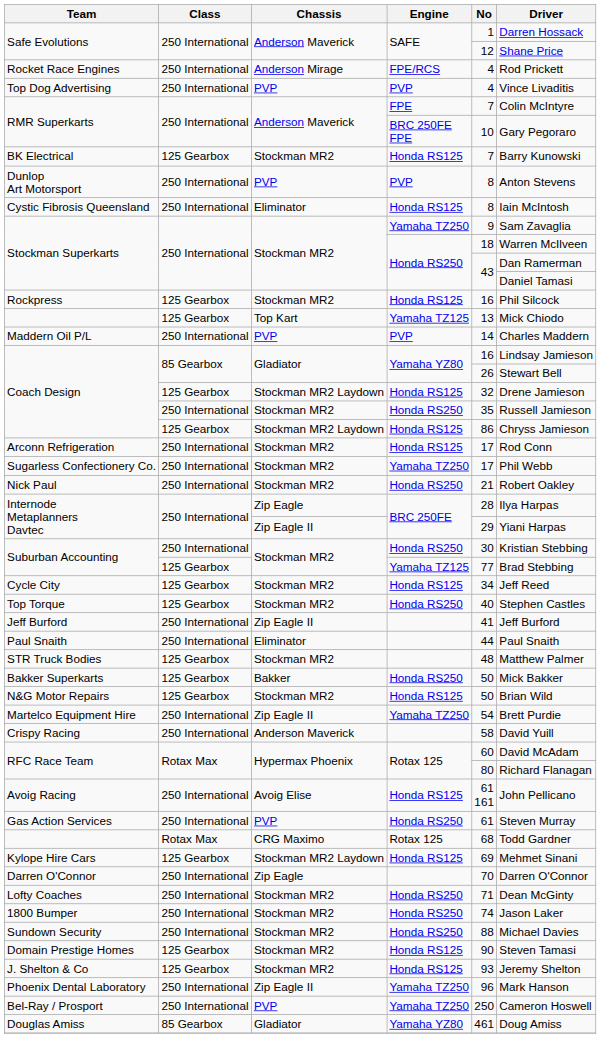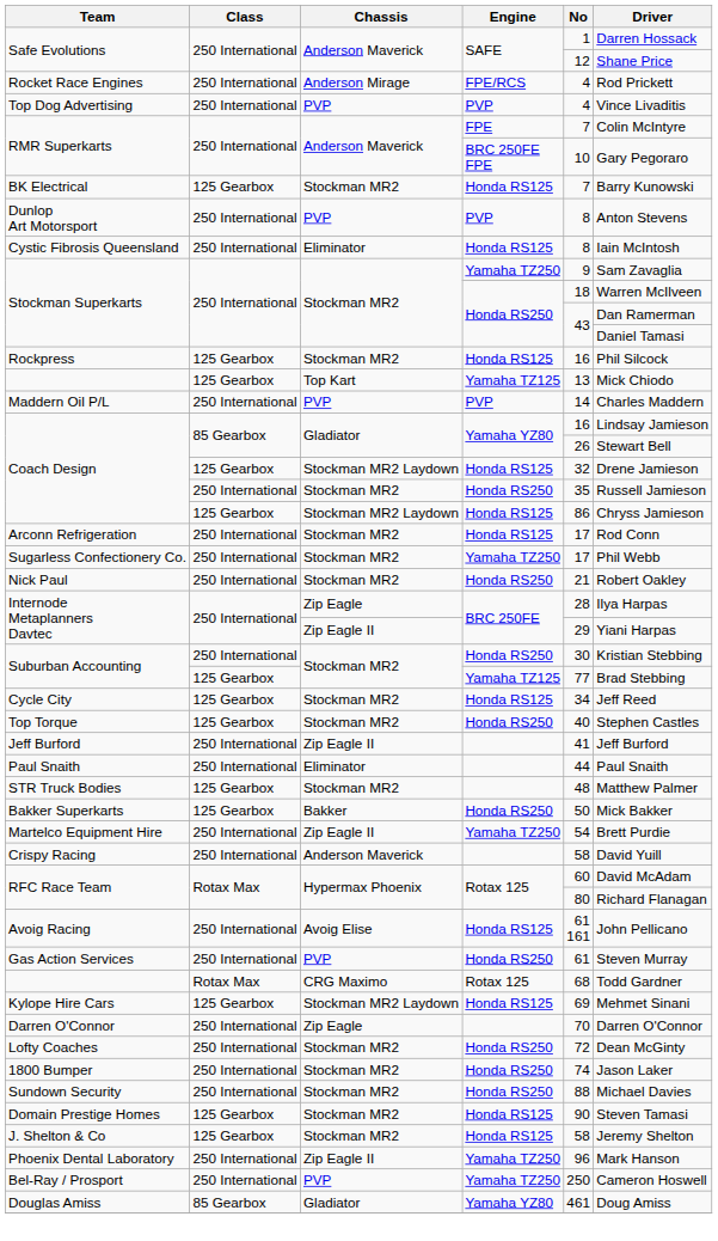- row: N&G Motor Repairs | 125 Gearbox | Stockman MR2 | Honda RS125 | 50 | Brian Wild
Lofty Coaches | No: 71 -> 72
J. Shelton & Co | No: 93 -> 58
